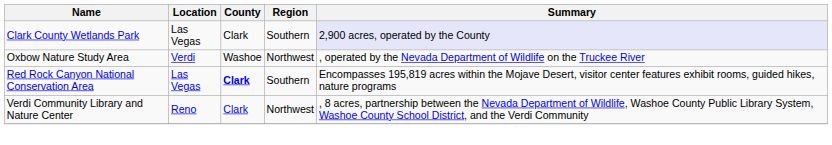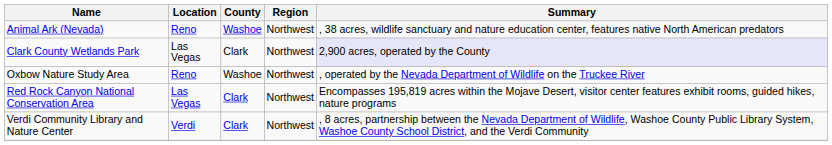+ row: Animal Ark (Nevada) | Reno | Washoe | Northwest | , 38 acres, wildlife sanctuary and nature education center, features native North American predators
Clark County Wetlands Park | Region: Southern -> Northwest
Oxbow Nature Study Area | Location: Verdi -> Reno
Red Rock Canyon National Conservation Area | County: bold -> normal
Red Rock Canyon National Conservation Area | Region: Southern -> Northwest
Verdi Community Library and Nature Center | Location: Reno -> Verdi
